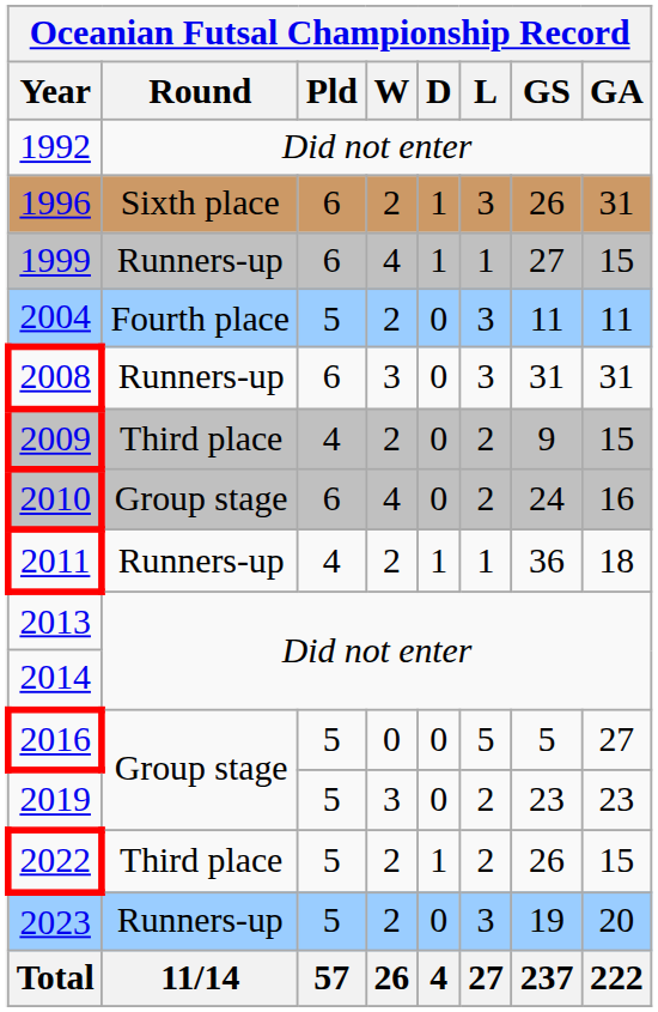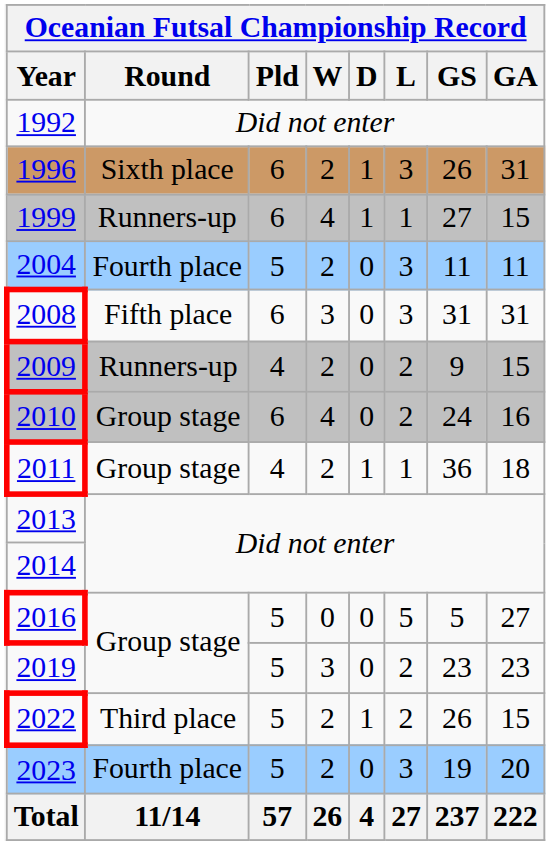2008 | Round: Runners-up -> Fifth place
2009 | Round: Third place -> Runners-up
2011 | Round: Runners-up -> Group stage
2023 | Round: Runners-up -> Fourth place
